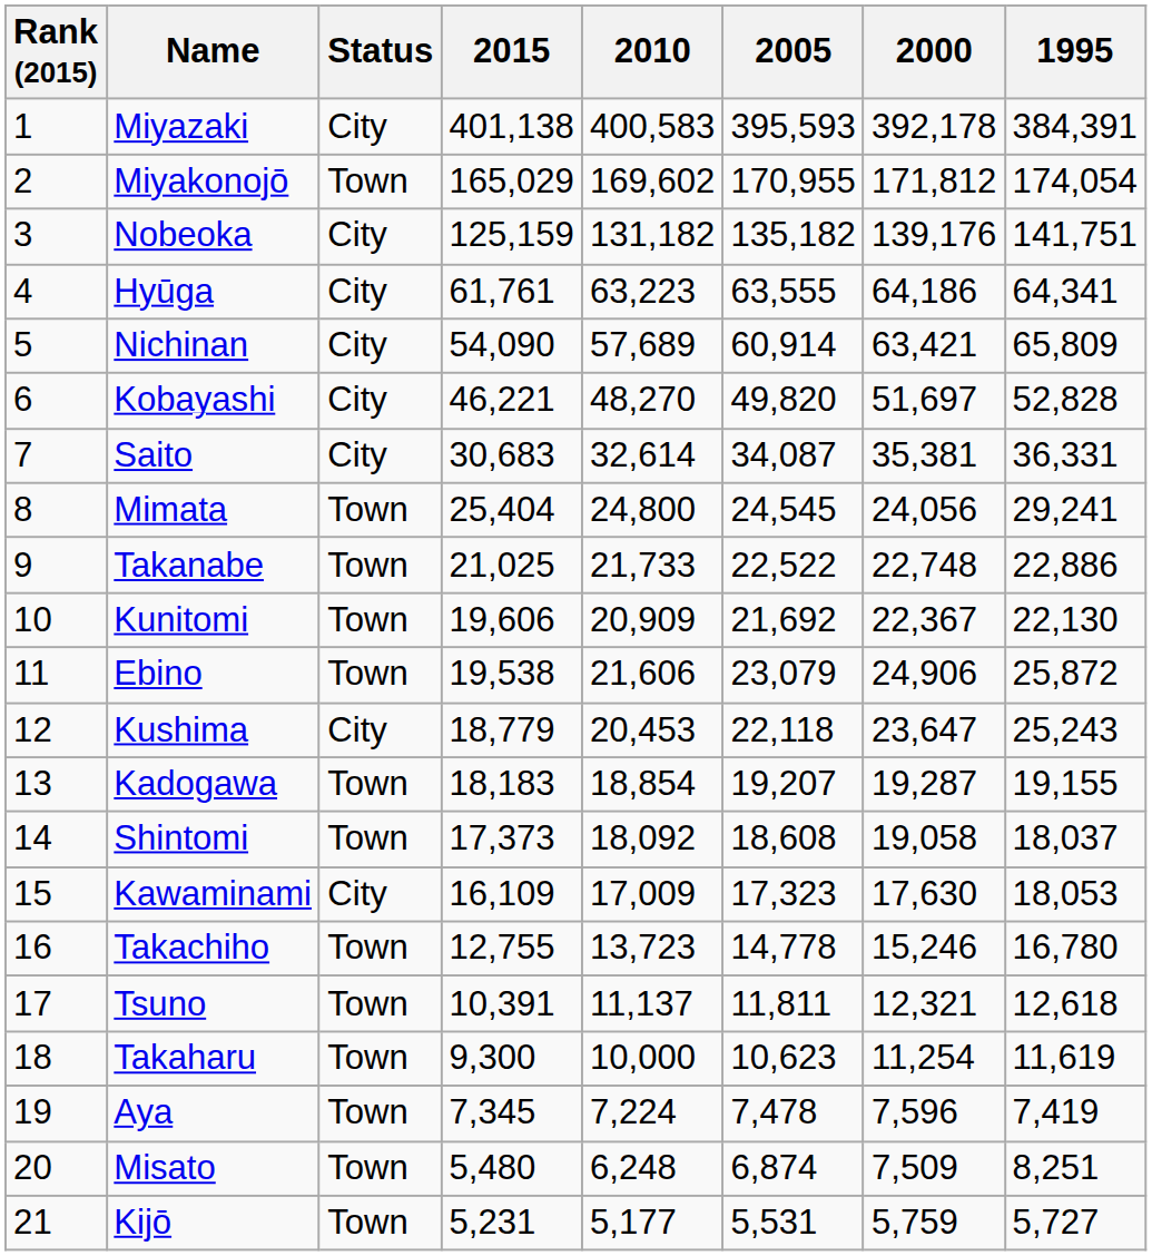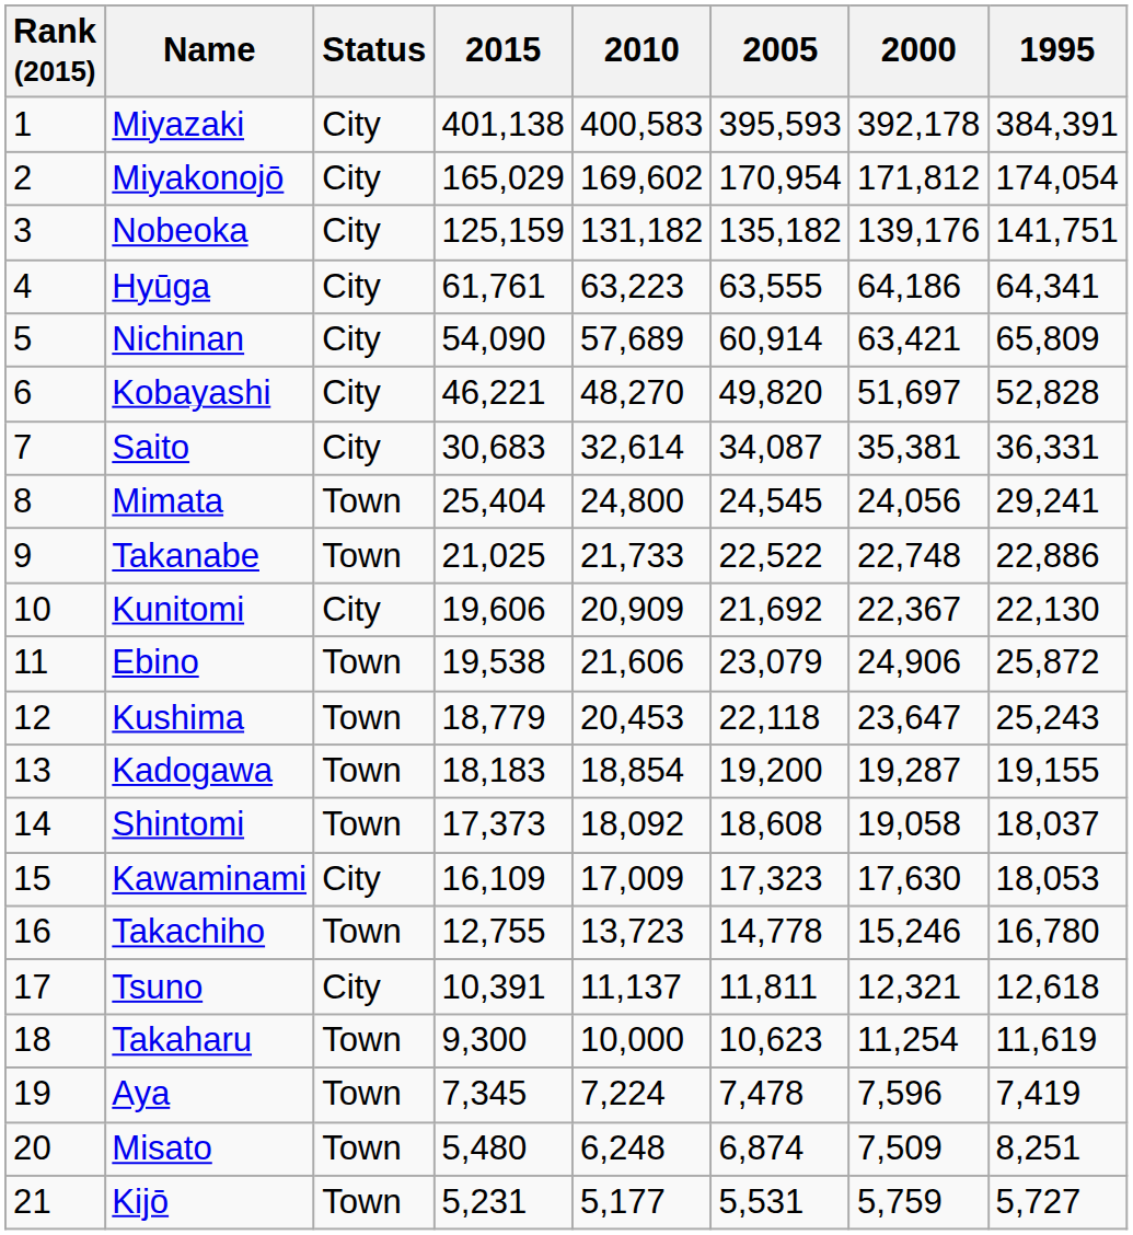Miyakonojō | Status: Town -> City
Miyakonojō | 2005: 170,955 -> 170,954
Kunitomi | Status: Town -> City
Kushima | Status: City -> Town
Kadogawa | 2005: 19,207 -> 19,200
Tsuno | Status: Town -> City
